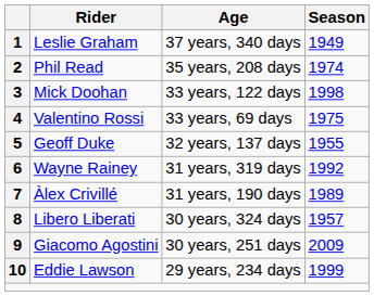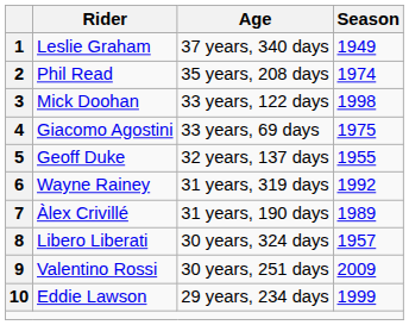4 | Rider: Valentino Rossi -> Giacomo Agostini
9 | Rider: Giacomo Agostini -> Valentino Rossi
